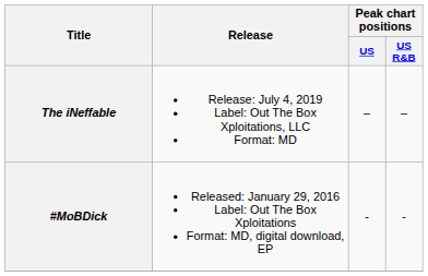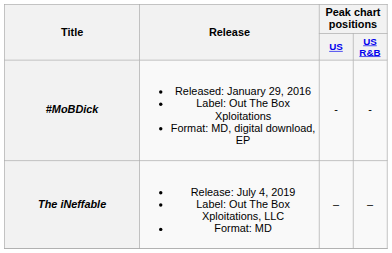rows swapped: #MoBDick <-> The iNeffable
